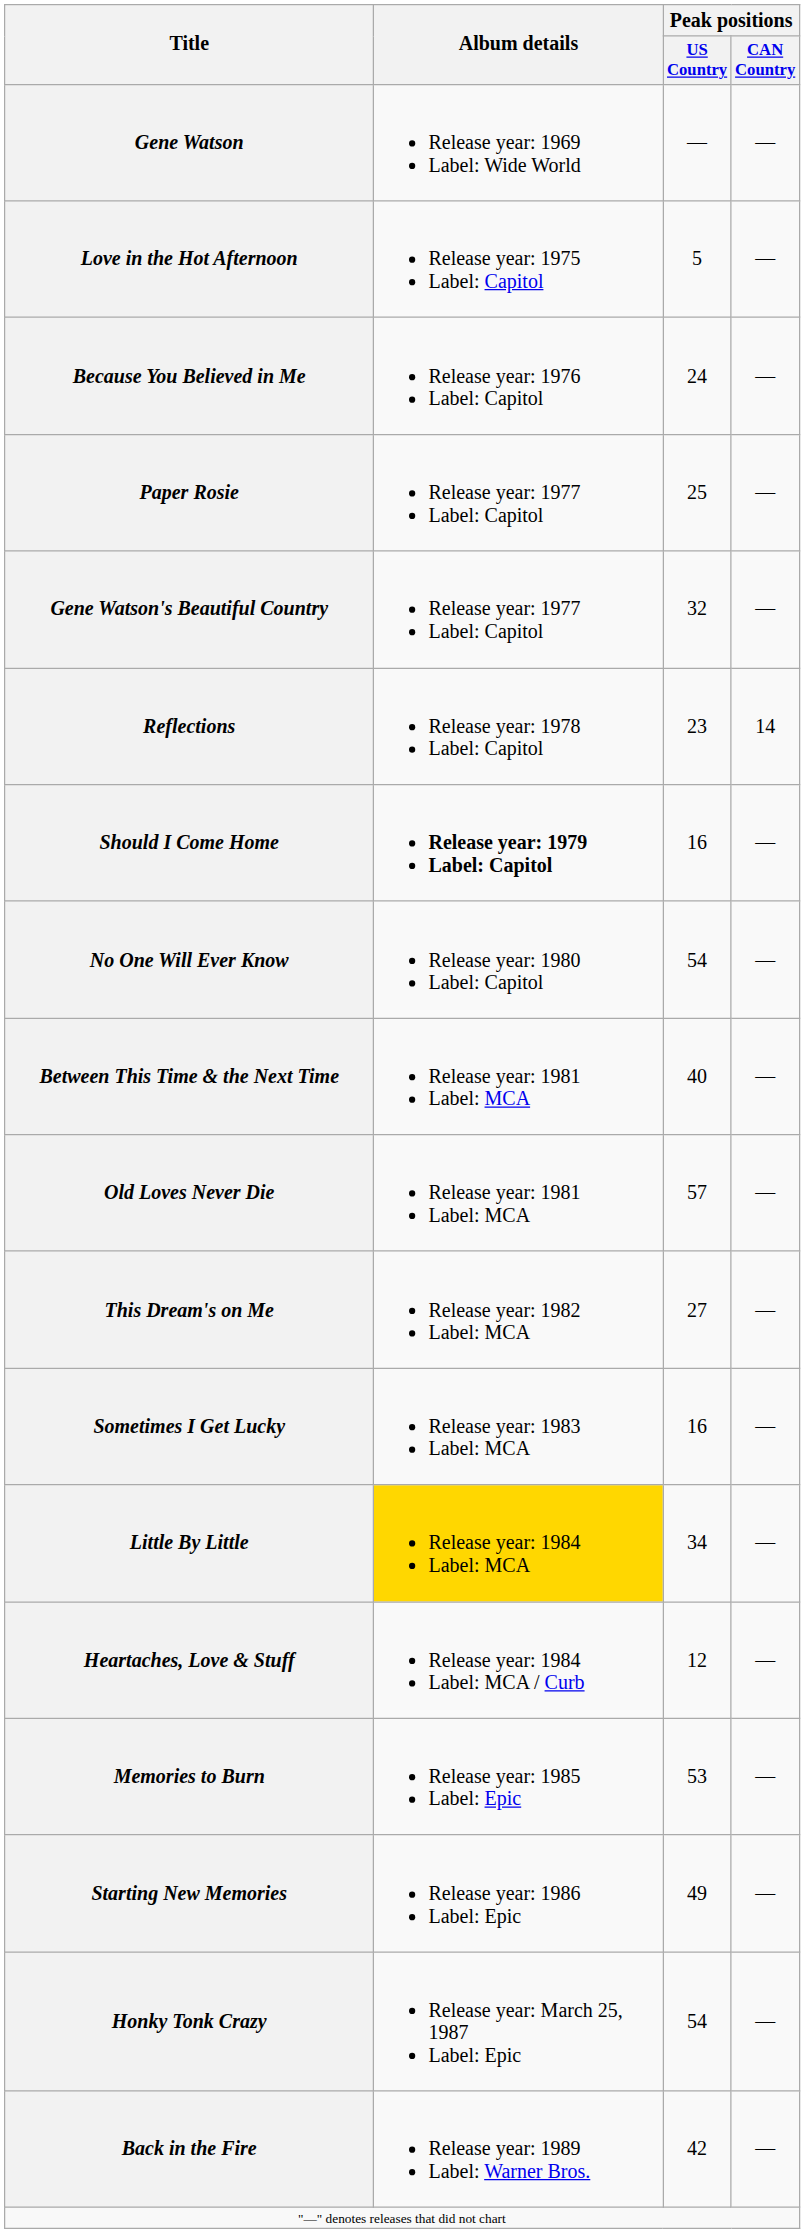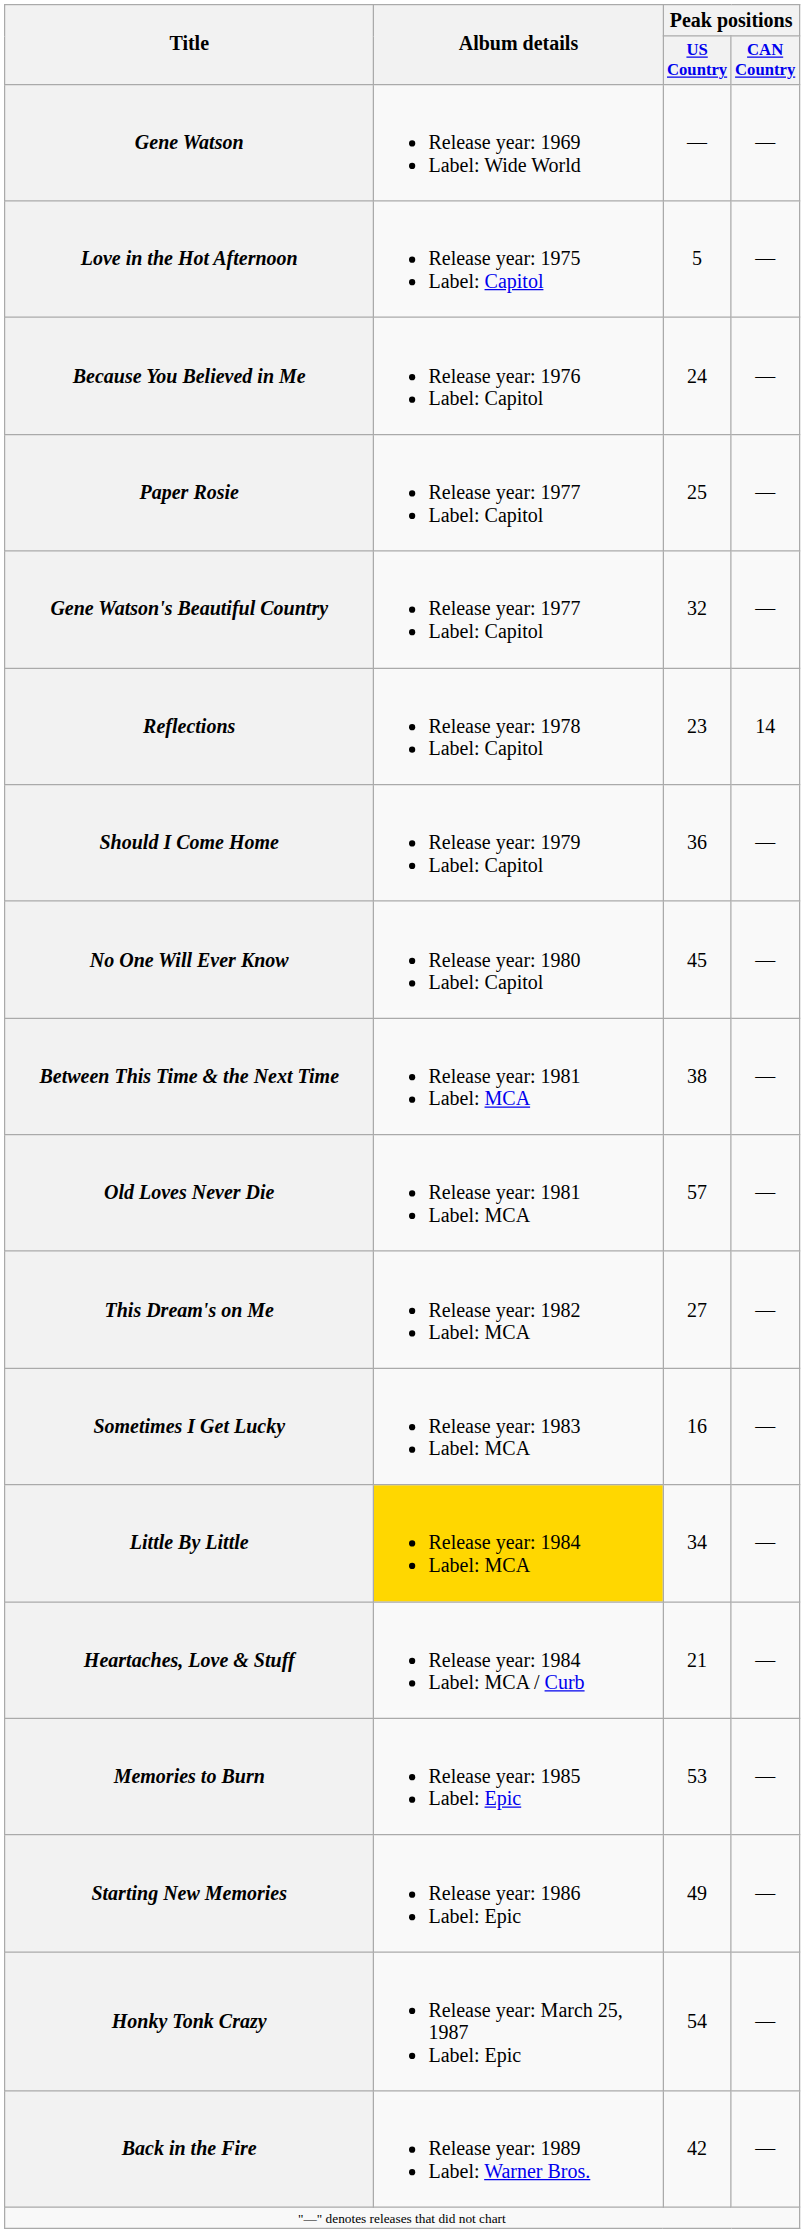Should I Come Home | Album details: bold -> normal
Should I Come Home | Peak positions / US Country: 16 -> 36
No One Will Ever Know | Peak positions / US Country: 54 -> 45
Between This Time & the Next Time | Peak positions / US Country: 40 -> 38
Heartaches, Love & Stuff | Peak positions / US Country: 12 -> 21
